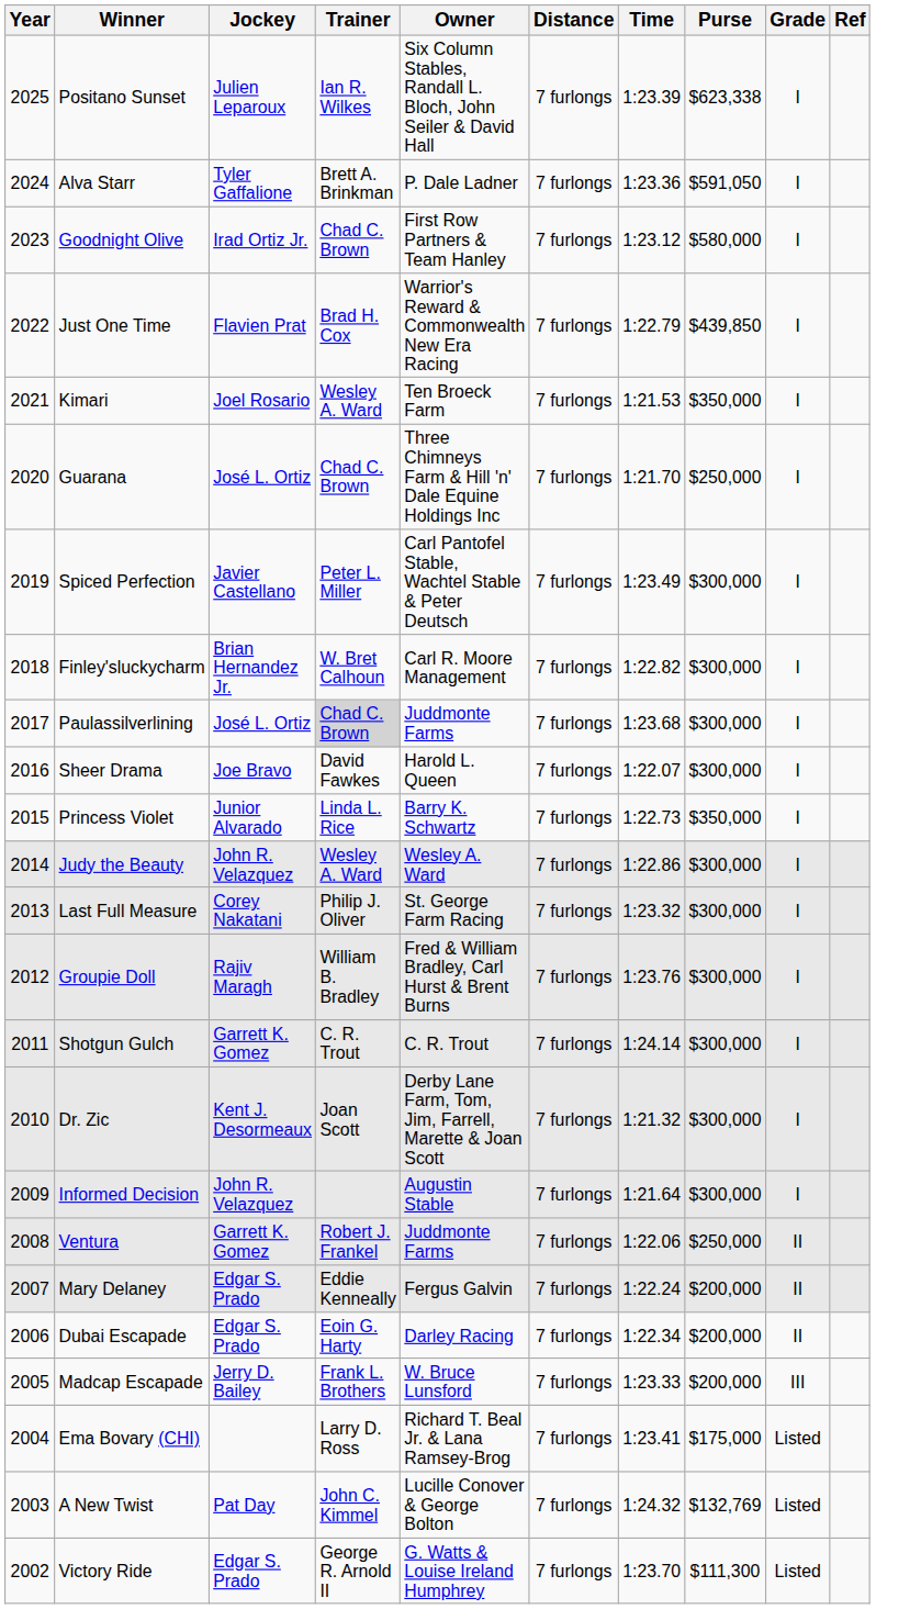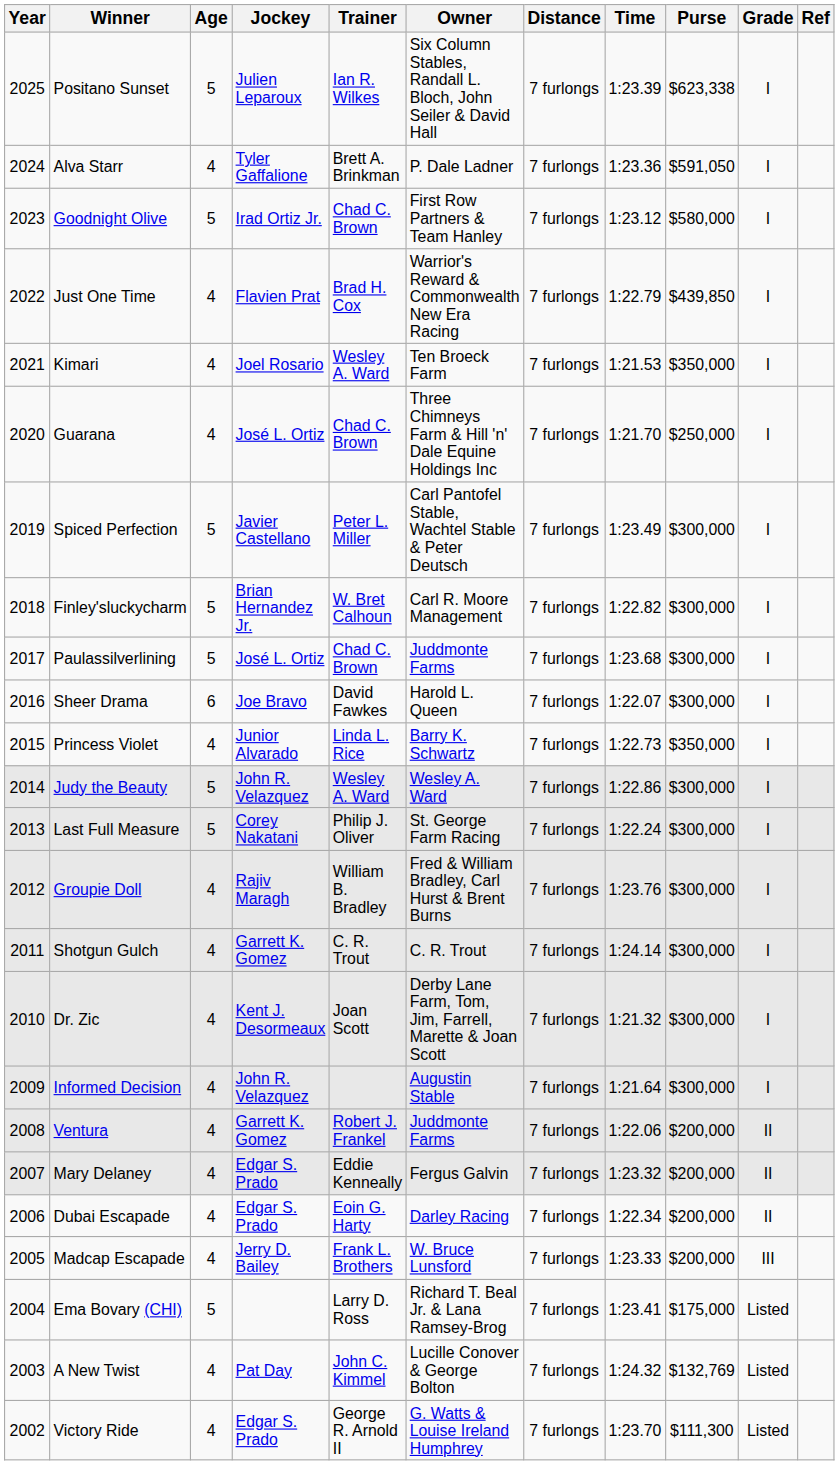+ column: Age | 5 | 4 | 5 | 4 | 4 | 4 | 5 | 5 | 5 | 6 | 4 | 5 | 5 | 4 | 4 | 4 | 4 | 4 | 4 | 4 | 4 | 5 | 4 | 4
Paulassilverlining | Trainer: lightgrey background -> no background
Last Full Measure | Time: 1:23.32 -> 1:22.24
Ventura | Purse: $250,000 -> $200,000
Mary Delaney | Time: 1:22.24 -> 1:23.32
